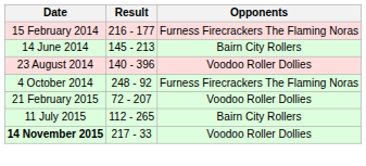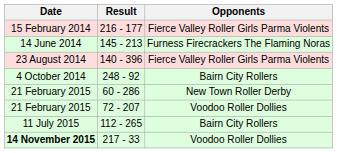216 - 177 | Opponents: Furness Firecrackers The Flaming Noras -> Fierce Valley Roller Girls Parma Violents
145 - 213 | Opponents: Bairn City Rollers -> Furness Firecrackers The Flaming Noras
140 - 396 | Opponents: Voodoo Roller Dollies -> Fierce Valley Roller Girls Parma Violents
248 - 92 | Opponents: Furness Firecrackers The Flaming Noras -> Bairn City Rollers
+ row: 21 February 2015 | 60 - 286 | New Town Roller Derby
